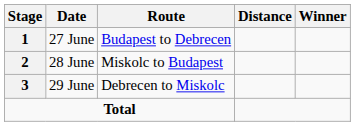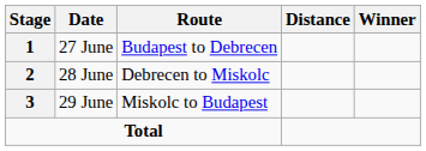28 June | Route: Miskolc to Budapest -> Debrecen to Miskolc
29 June | Route: Debrecen to Miskolc -> Miskolc to Budapest
